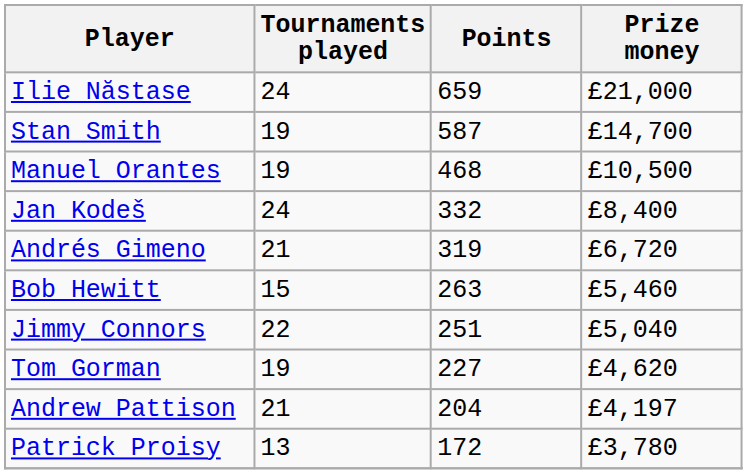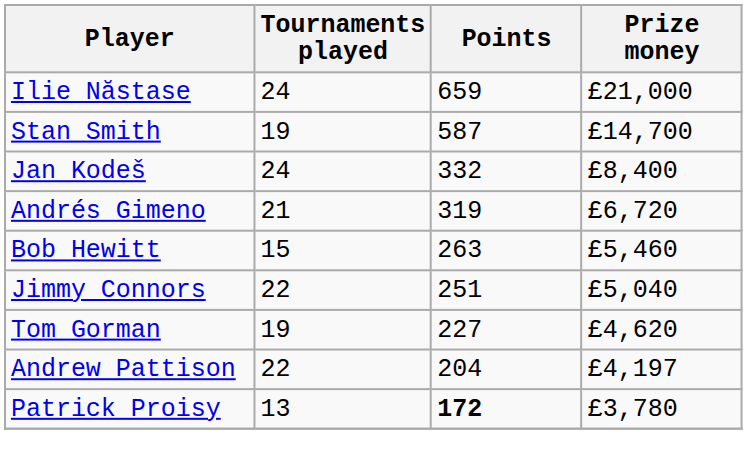- row: Manuel Orantes | 19 | 468 | £10,500
Andrew Pattison | Tournaments played: 21 -> 22
Patrick Proisy | Points: normal -> bold
